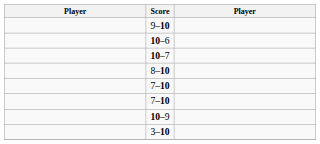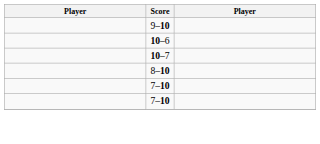- row: 10–9
- row: 3–10
